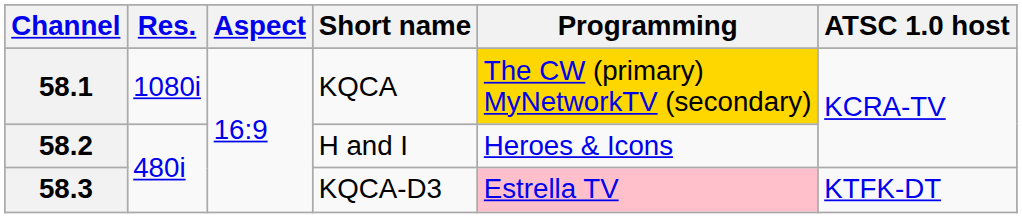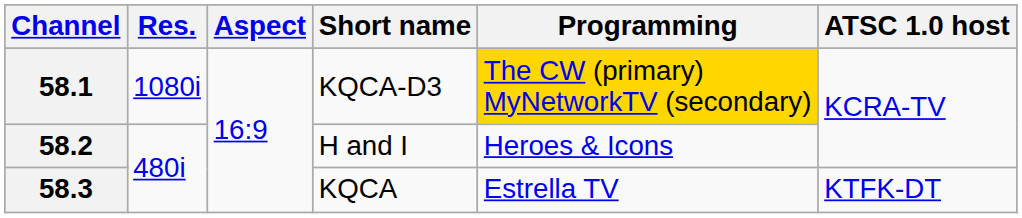58.1 | Short name: KQCA -> KQCA-D3
58.3 | Short name: KQCA-D3 -> KQCA
58.3 | Programming: pink background -> no background
